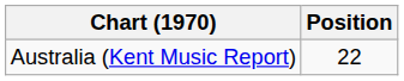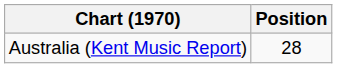Australia (Kent Music Report) | Position: 22 -> 28
